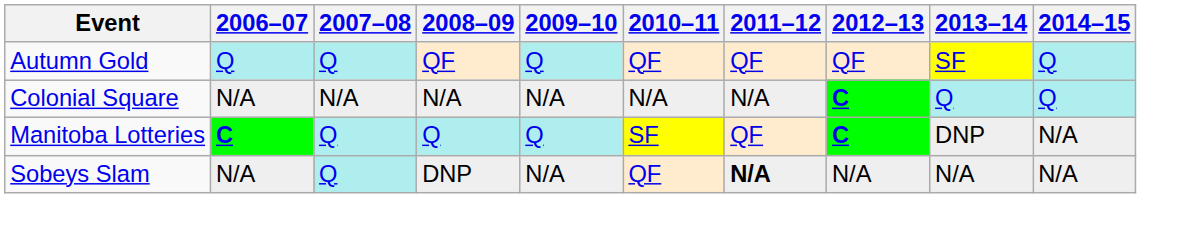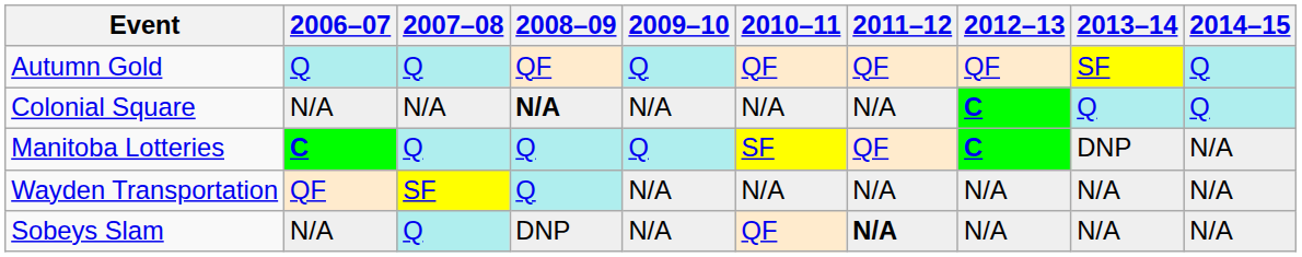Colonial Square | 2008–09: normal -> bold
+ row: Wayden Transportation | QF | SF | Q | N/A | N/A | N/A | N/A | N/A | N/A
